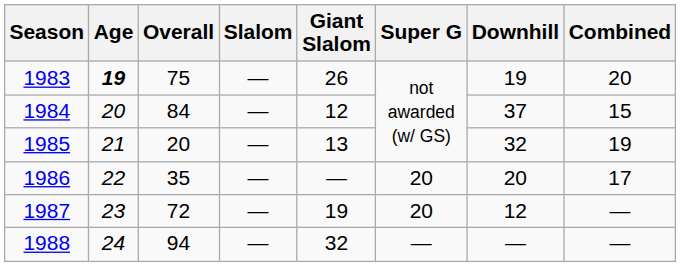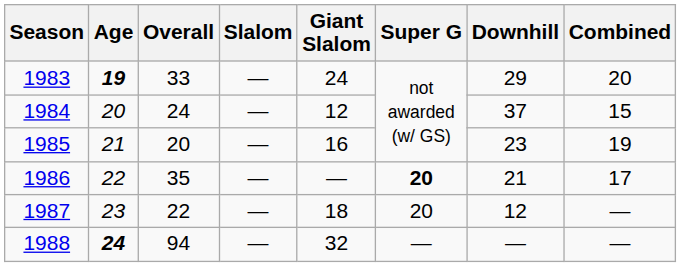1983 | Overall: 75 -> 33
1983 | Giant Slalom: 26 -> 24
1983 | Downhill: 19 -> 29
1984 | Overall: 84 -> 24
1985 | Giant Slalom: 13 -> 16
1985 | Downhill: 32 -> 23
1986 | Super G: normal -> bold
1986 | Downhill: 20 -> 21
1987 | Overall: 72 -> 22
1987 | Giant Slalom: 19 -> 18
1988 | Age: normal -> bold
